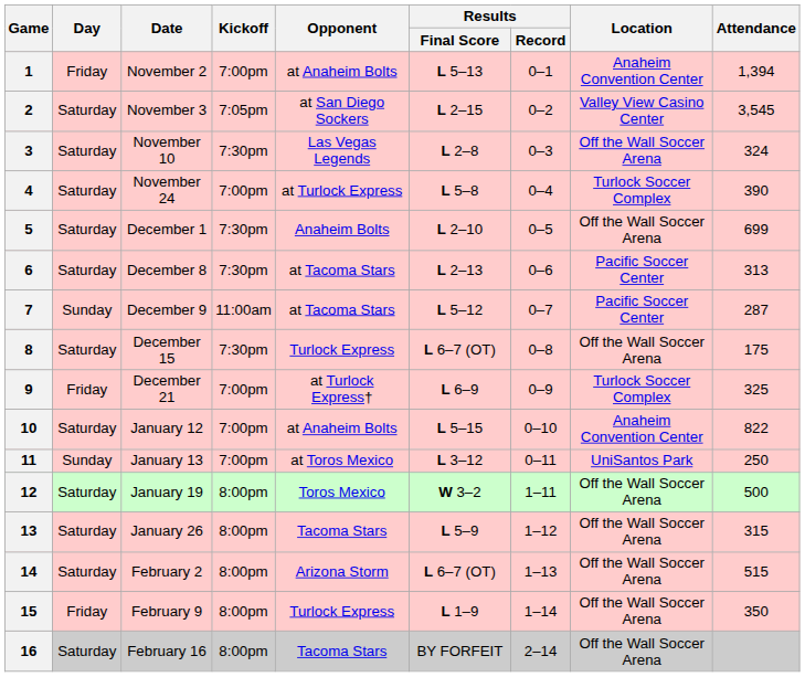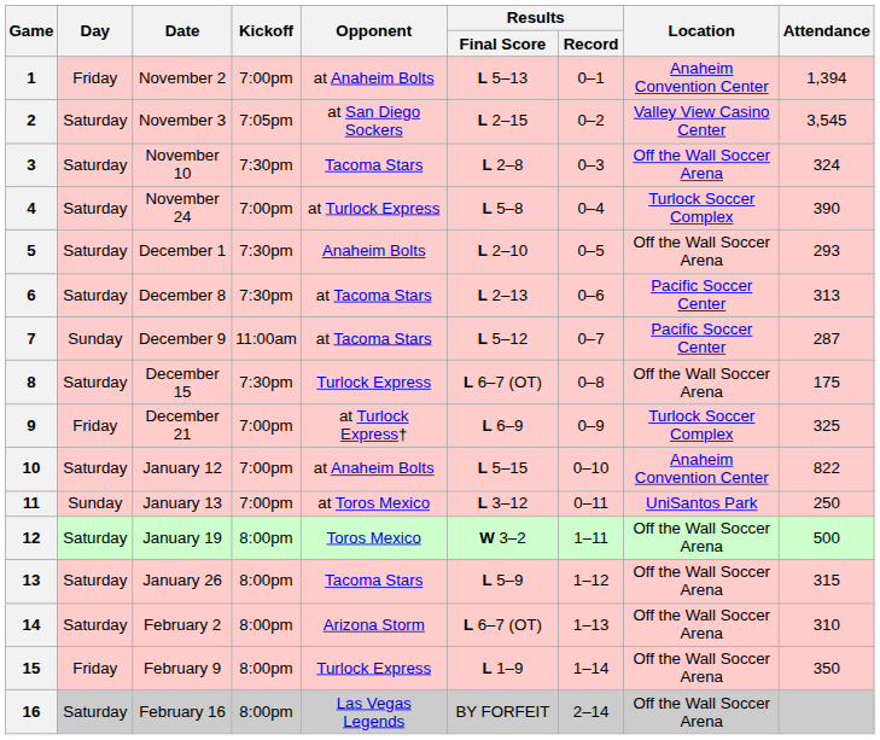3 | Opponent: Las Vegas Legends -> Tacoma Stars
5 | Attendance: 699 -> 293
14 | Attendance: 515 -> 310
16 | Opponent: Tacoma Stars -> Las Vegas Legends
